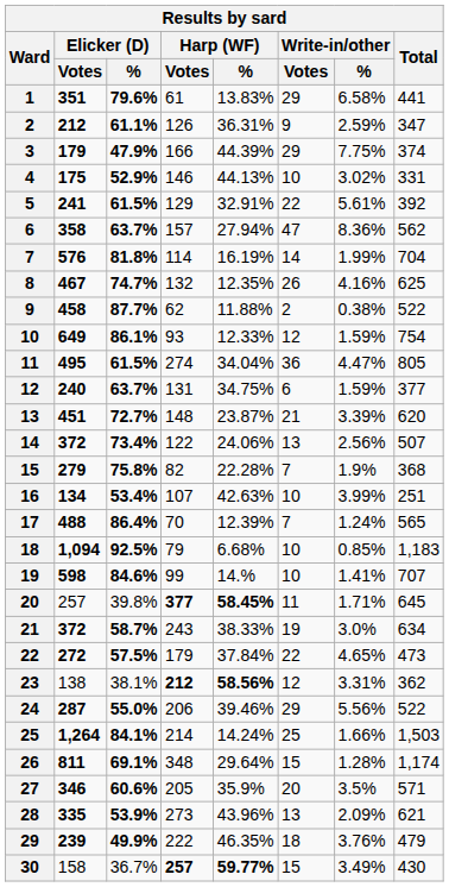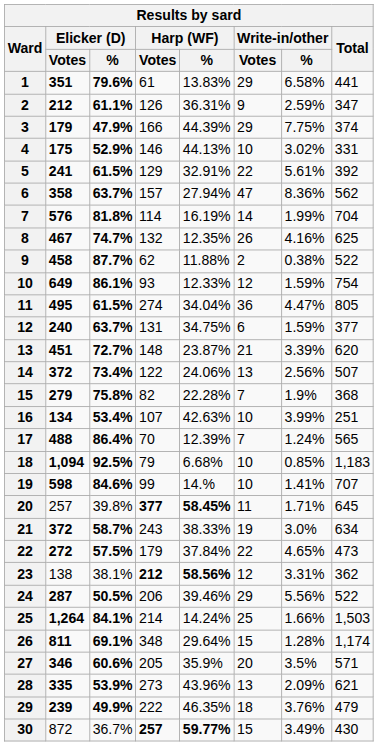24 | Elicker (D) / %: 55.0% -> 50.5%
30 | Elicker (D) / Votes: 158 -> 872
